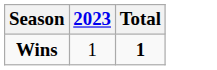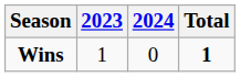+ column: 2024 | 0
